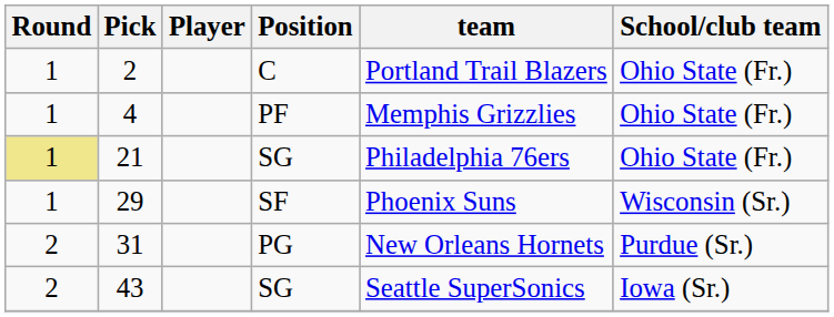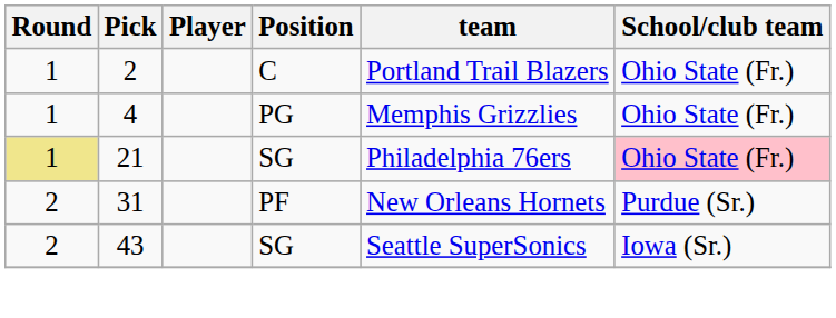4 | Position: PF -> PG
21 | School/club team: no background -> pink background
- row: 1 | 29 | SF | Phoenix Suns | Wisconsin (Sr.)
31 | Position: PG -> PF
